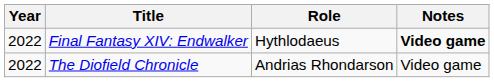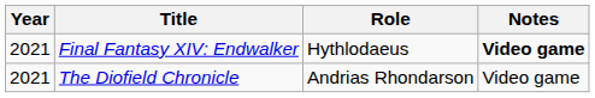Final Fantasy XIV: Endwalker | Year: 2022 -> 2021
The Diofield Chronicle | Year: 2022 -> 2021
